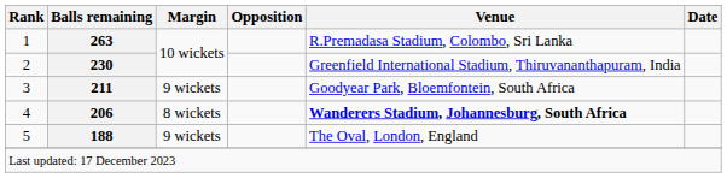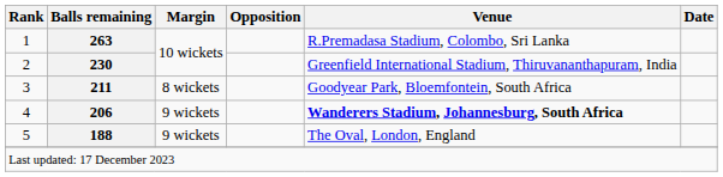3 | Margin: 9 wickets -> 8 wickets
4 | Margin: 8 wickets -> 9 wickets
